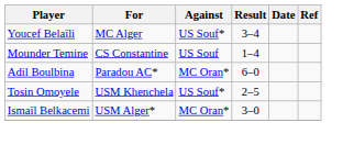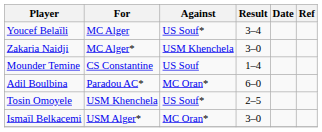+ row: Zakaria Naidji | MC Alger* | USM Khenchela | 3–0
